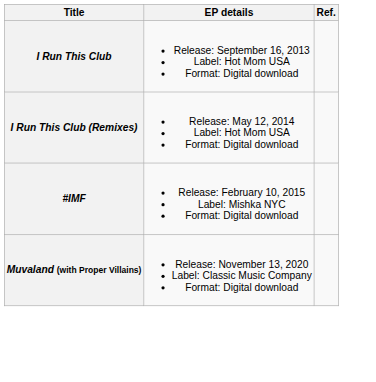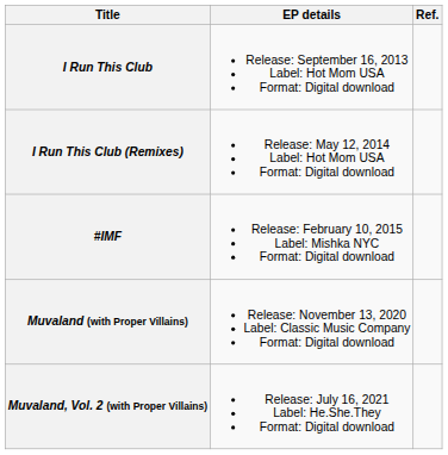+ row: Muvaland, Vol. 2 (with Proper Villains) | Release: July 16, 2021 Label: He.She.They Format: Digital download
